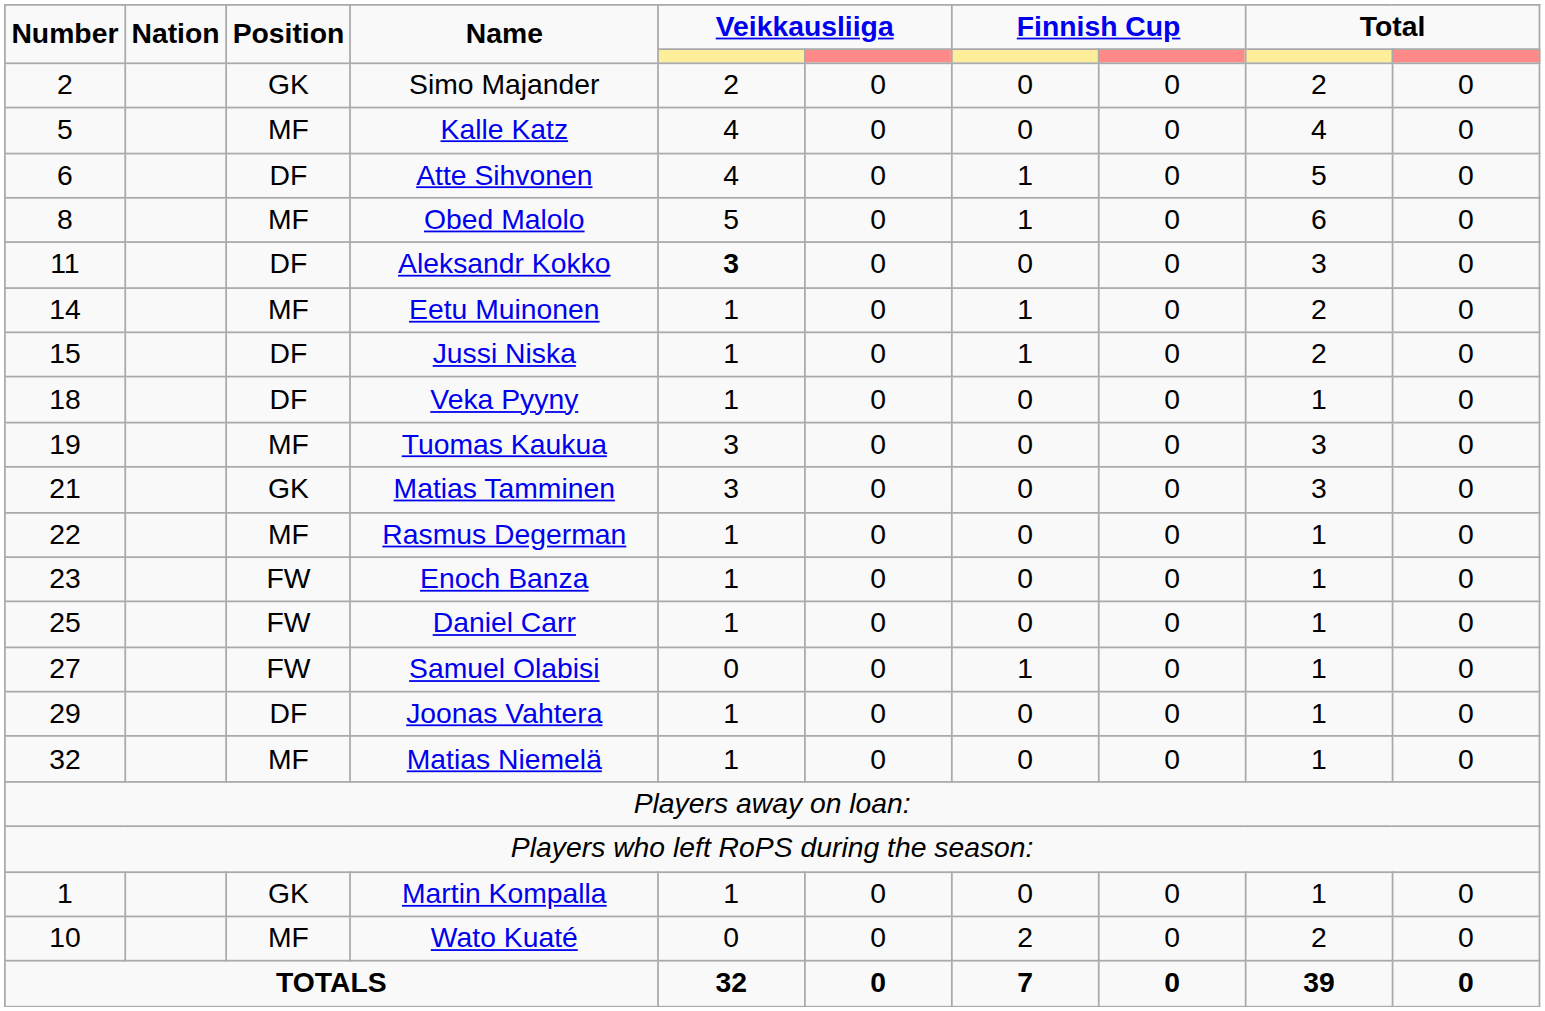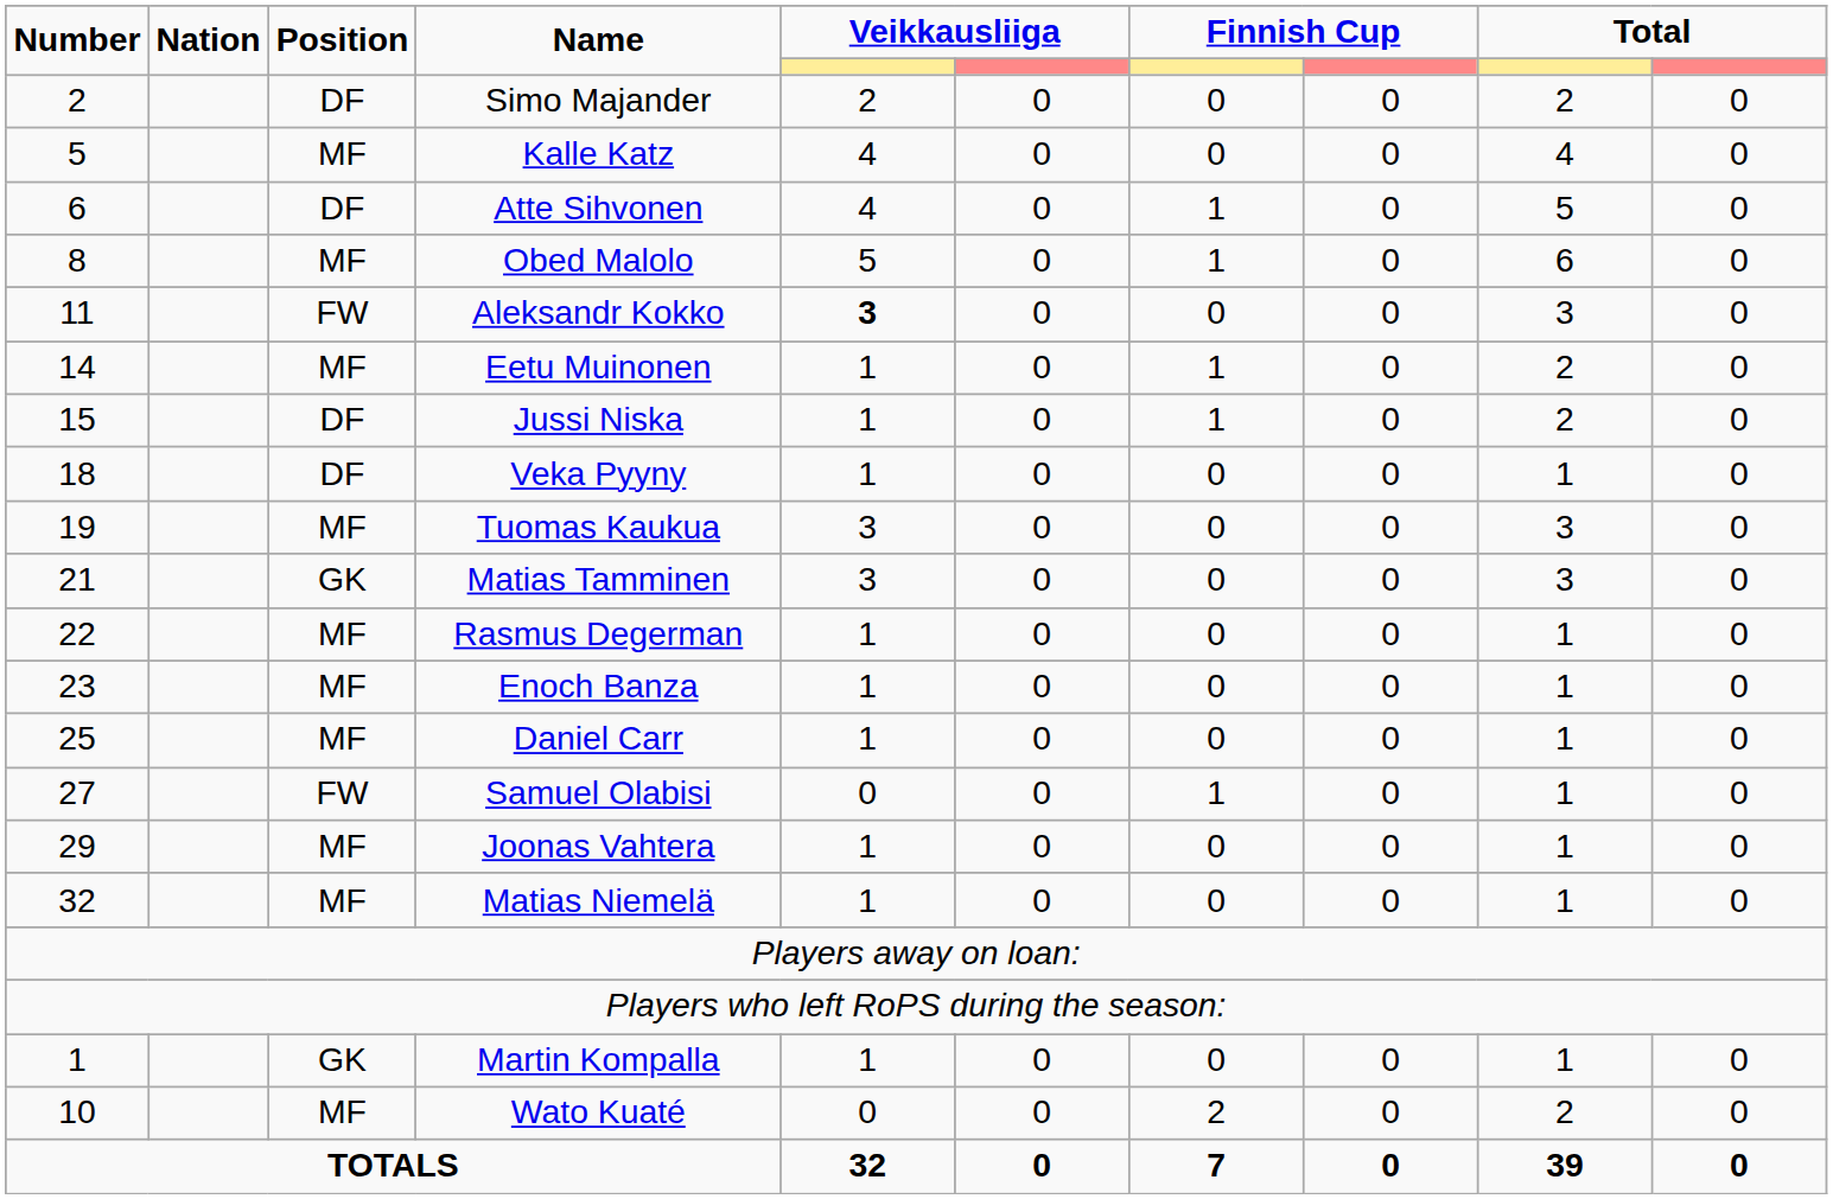Simo Majander | Position: GK -> DF
Aleksandr Kokko | Position: DF -> FW
Enoch Banza | Position: FW -> MF
Daniel Carr | Position: FW -> MF
Joonas Vahtera | Position: DF -> MF
